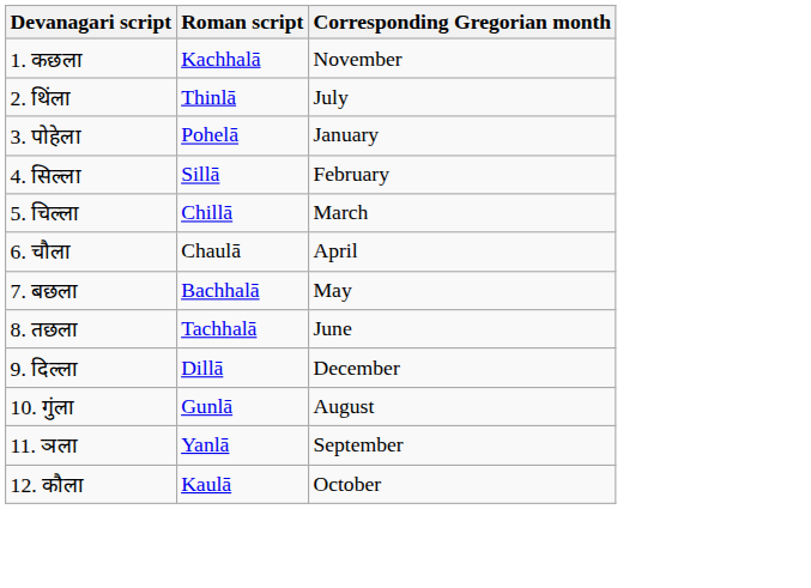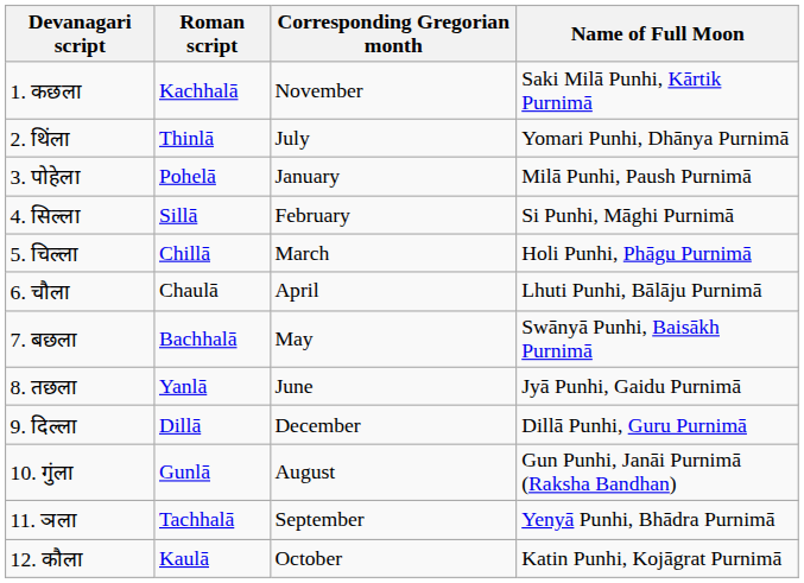+ column: Name of Full Moon | Saki Milā Punhi, Kārtik Purnimā | Yomari Punhi, Dhānya Purnimā | Milā Punhi, Paush Purnimā | Si Punhi, Māghi Purnimā | Holi Punhi, Phāgu Purnimā | Lhuti Punhi, Bālāju Purnimā | Swānyā Punhi, Baisākh Purnimā | Jyā Punhi, Gaidu Purnimā | Dillā Punhi, Guru Purnimā | Gun Punhi, Janāi Purnimā (Raksha Bandhan) | Yenyā Punhi, Bhādra Purnimā | Katin Punhi, Kojāgrat Purnimā
8. तछला | Roman script: Tachhalā -> Yanlā
11. ञला | Roman script: Yanlā -> Tachhalā
